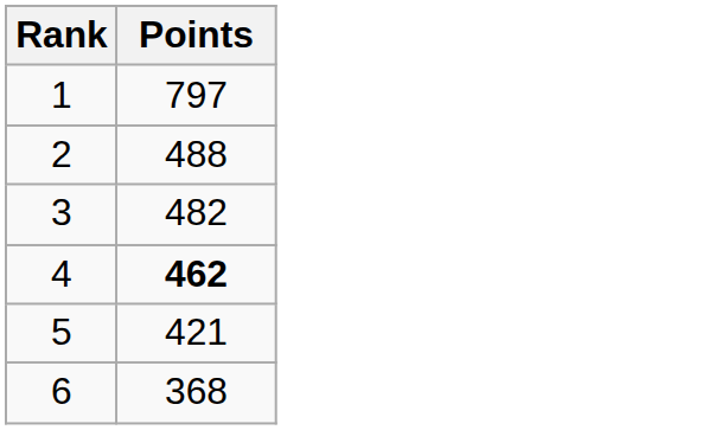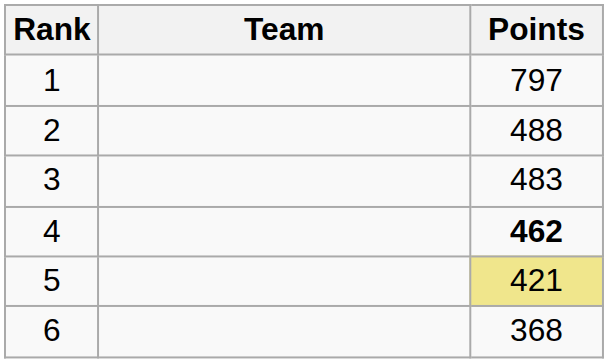+ column: Team
3 | Points: 482 -> 483
5 | Points: no background -> khaki background
